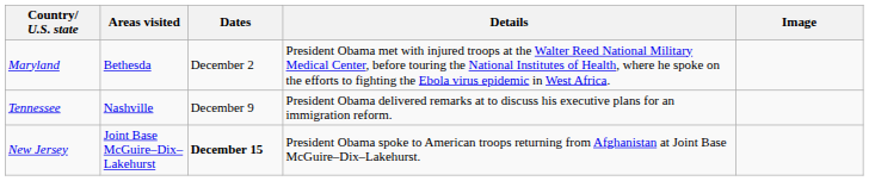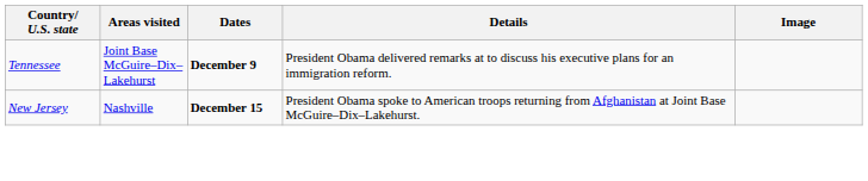- row: Maryland | Bethesda | December 2 | President Obama met with injured troops at the Walter Reed National Military Medical Center, before touring the National Institutes of Health, where he spoke on the efforts to fighting the Ebola virus epidemic in West Africa.
Tennessee | Areas visited: Nashville -> Joint Base McGuire–Dix–Lakehurst
Tennessee | Dates: normal -> bold
New Jersey | Areas visited: Joint Base McGuire–Dix–Lakehurst -> Nashville
